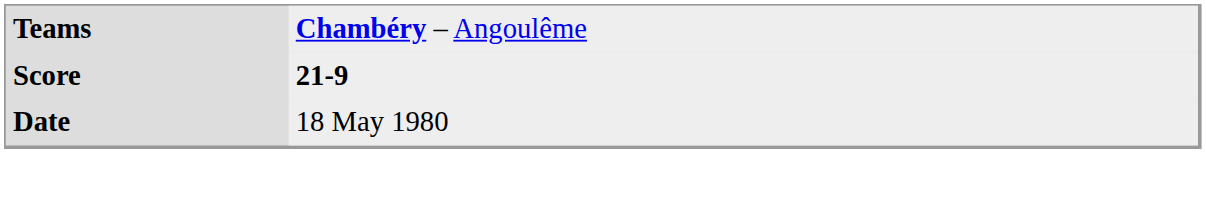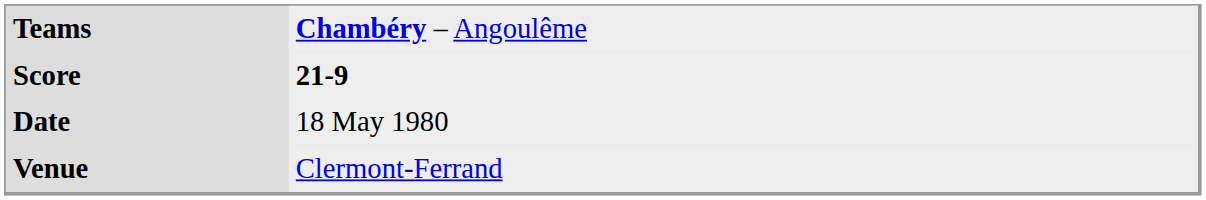+ row: Venue | Clermont-Ferrand
